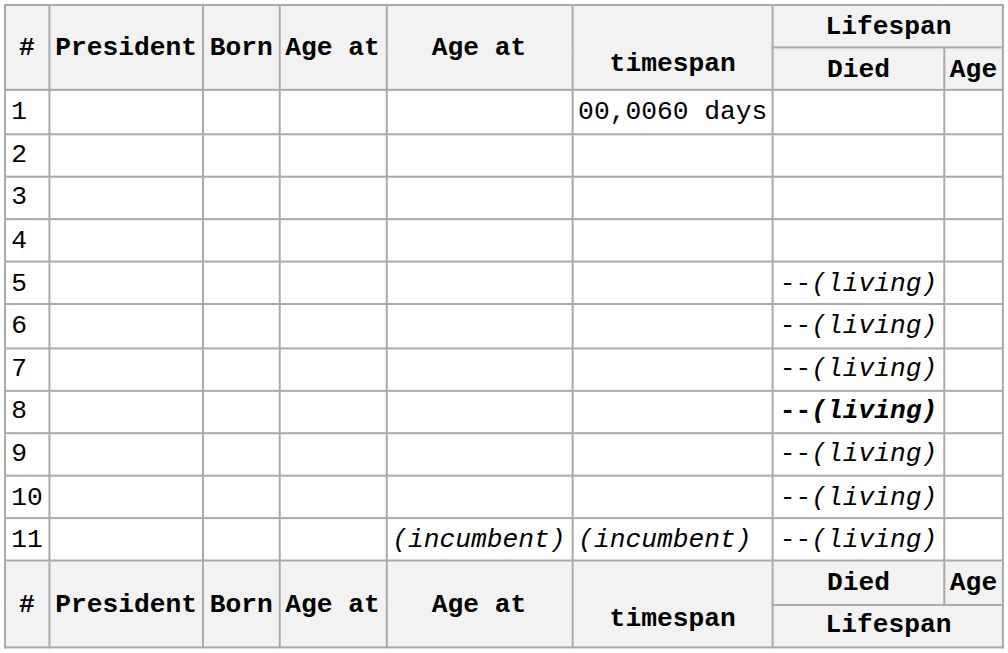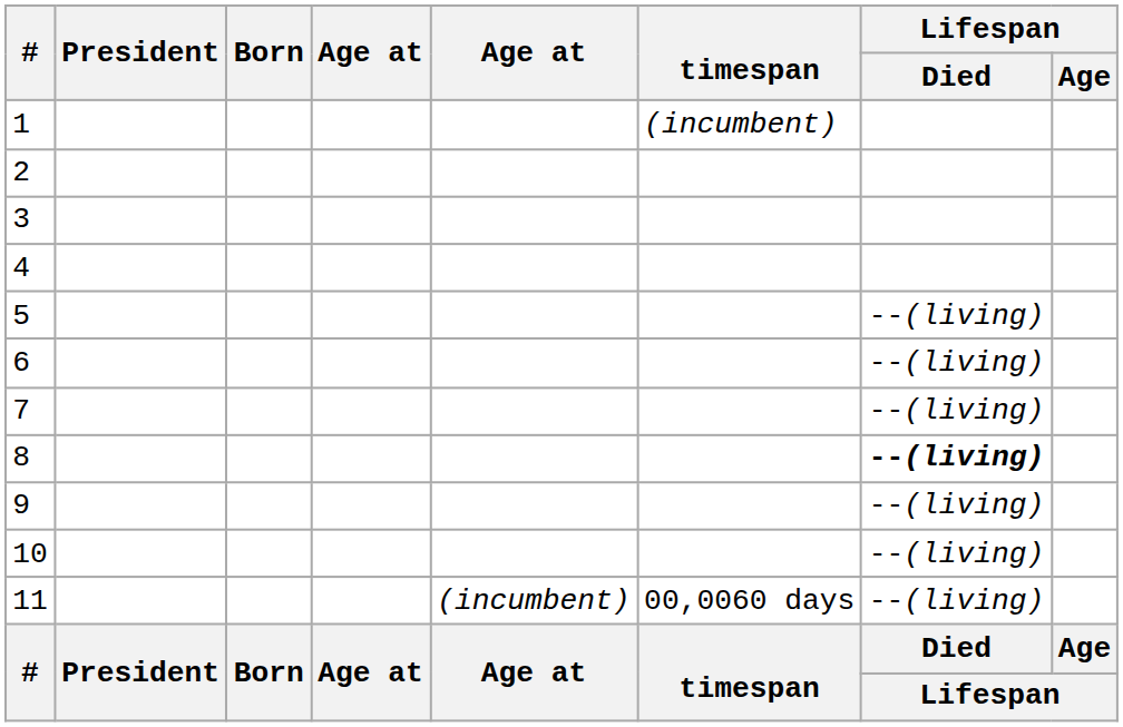1 | timespan: 00,0060 days -> (incumbent)
11 | timespan: (incumbent) -> 00,0060 days
